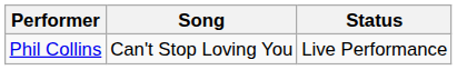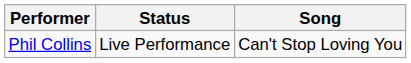columns swapped: Song <-> Status
